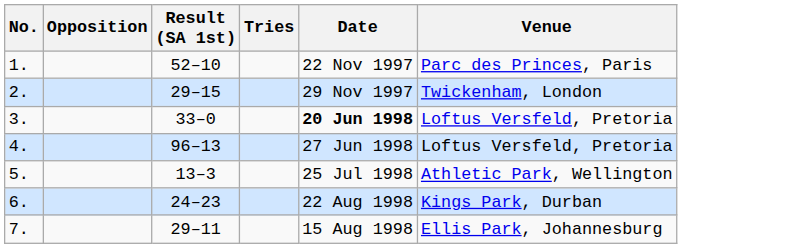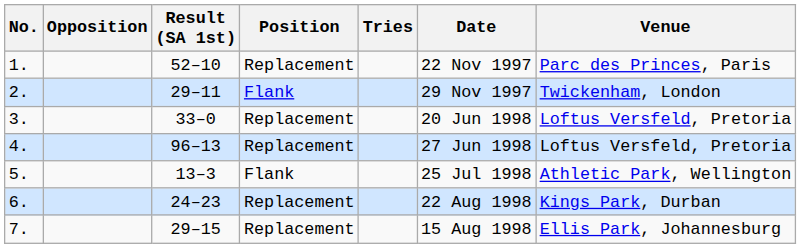+ column: Position | Replacement | Flank | Replacement | Replacement | Flank | Replacement | Replacement
2. | Result (SA 1st): 29–15 -> 29–11
3. | Date: bold -> normal
7. | Result (SA 1st): 29–11 -> 29–15
